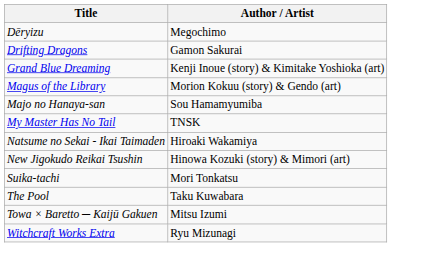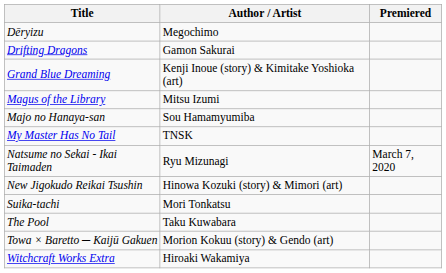+ column: Premiered | March 7, 2020
Magus of the Library | Author / Artist: Morion Kokuu (story) & Gendo (art) -> Mitsu Izumi
Natsume no Sekai - Ikai Taimaden | Author / Artist: Hiroaki Wakamiya -> Ryu Mizunagi
Towa × Baretto ─ Kaijū Gakuen | Author / Artist: Mitsu Izumi -> Morion Kokuu (story) & Gendo (art)
Witchcraft Works Extra | Author / Artist: Ryu Mizunagi -> Hiroaki Wakamiya
